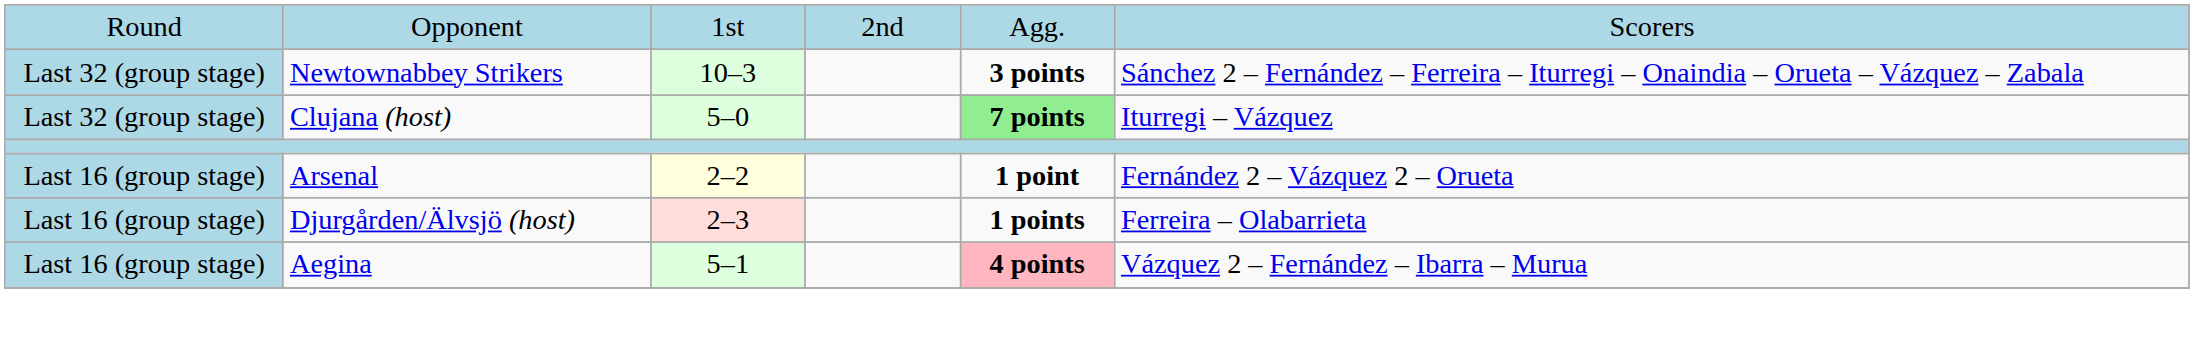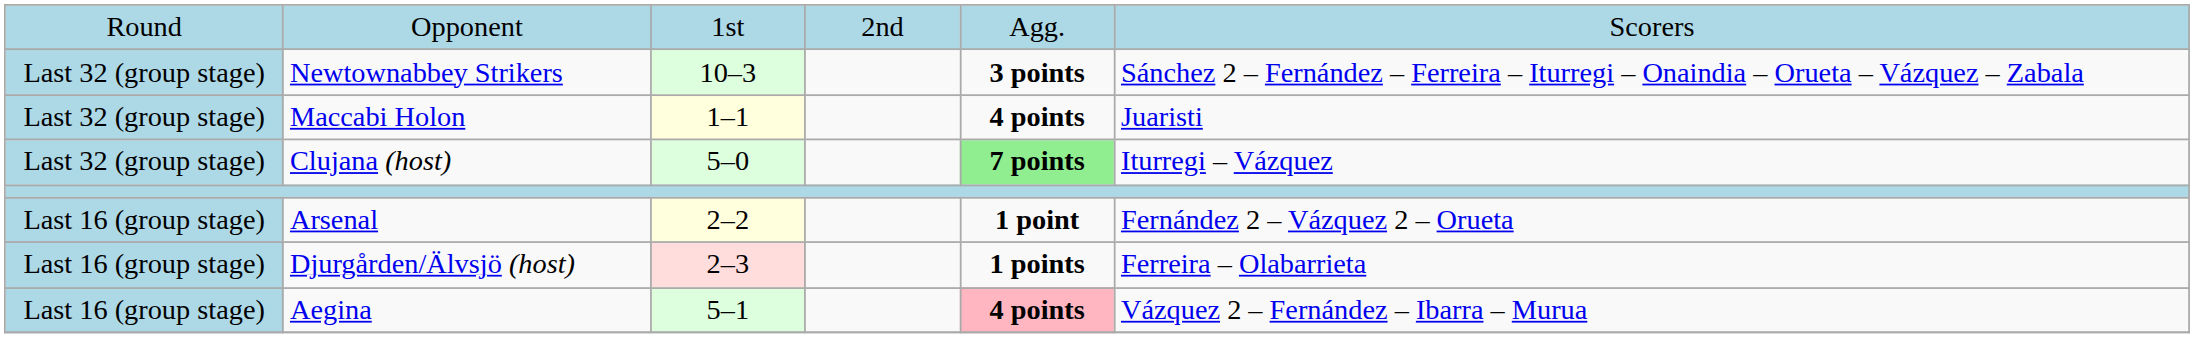+ row: Last 32 (group stage) | Maccabi Holon | 1–1 | 4 points | Juaristi
